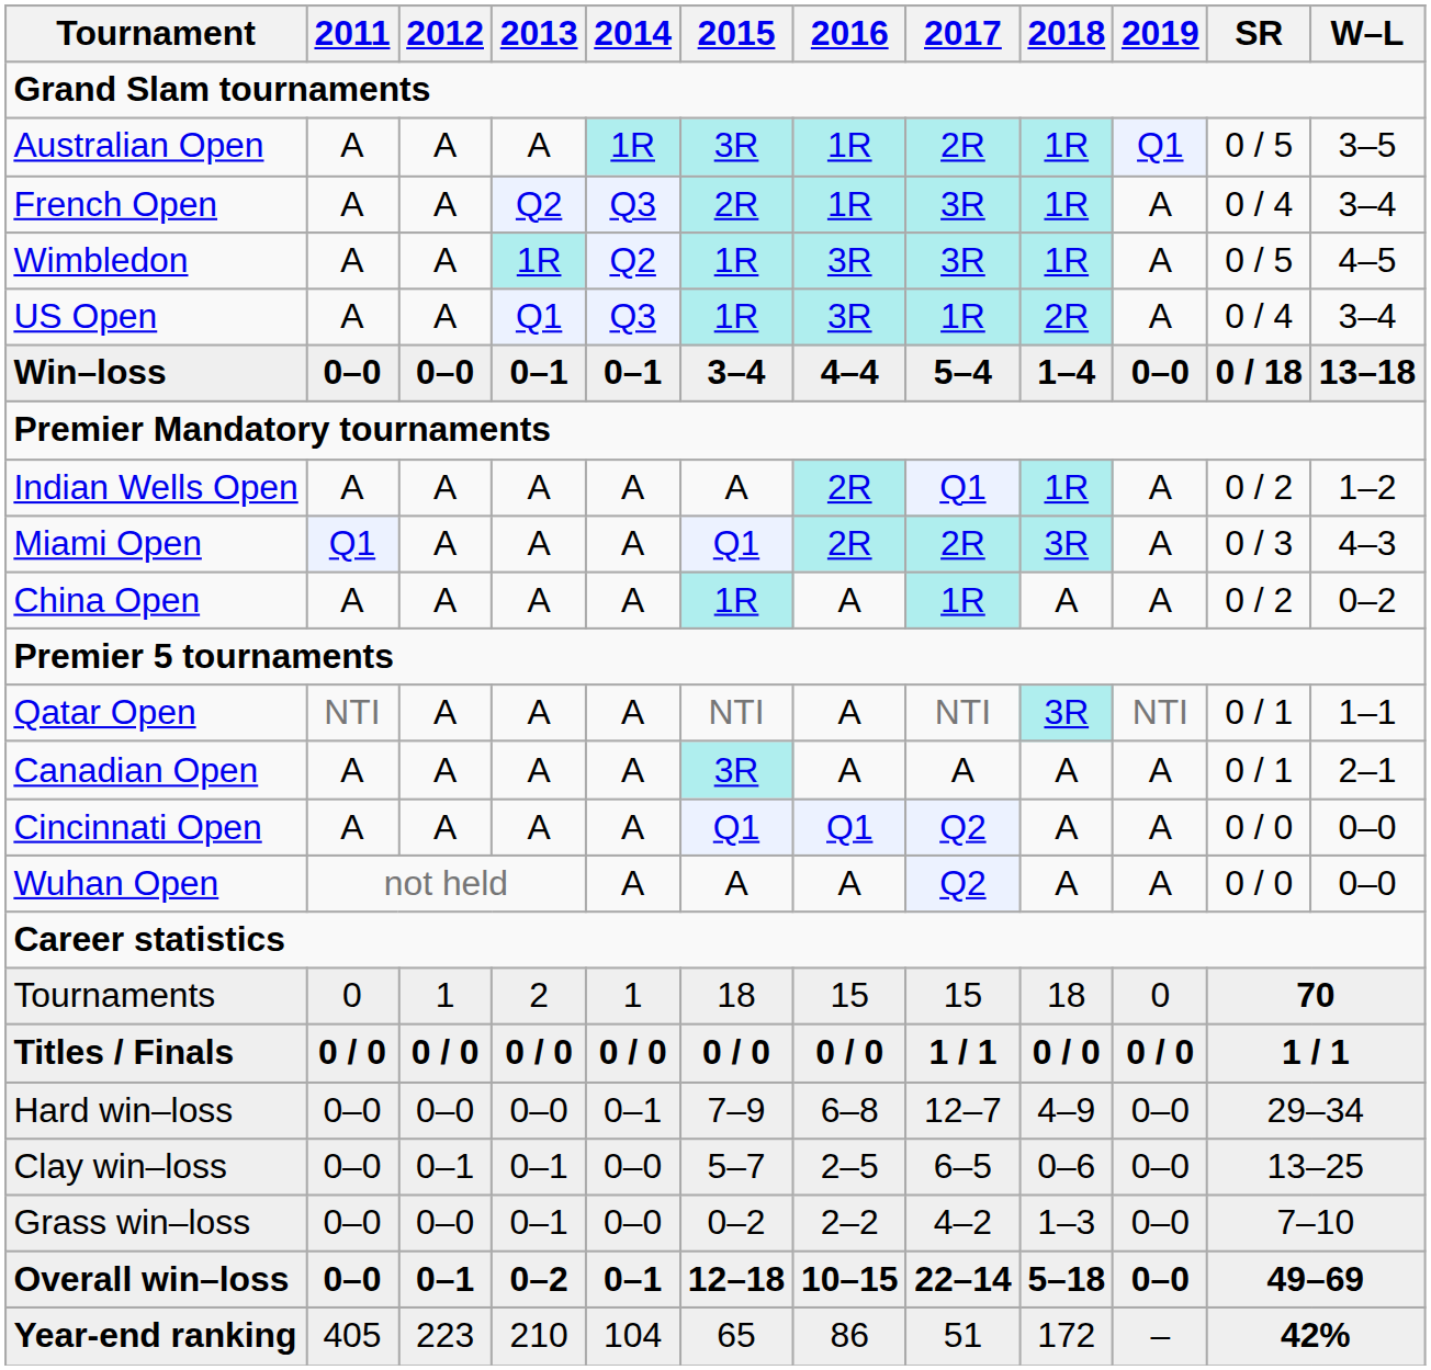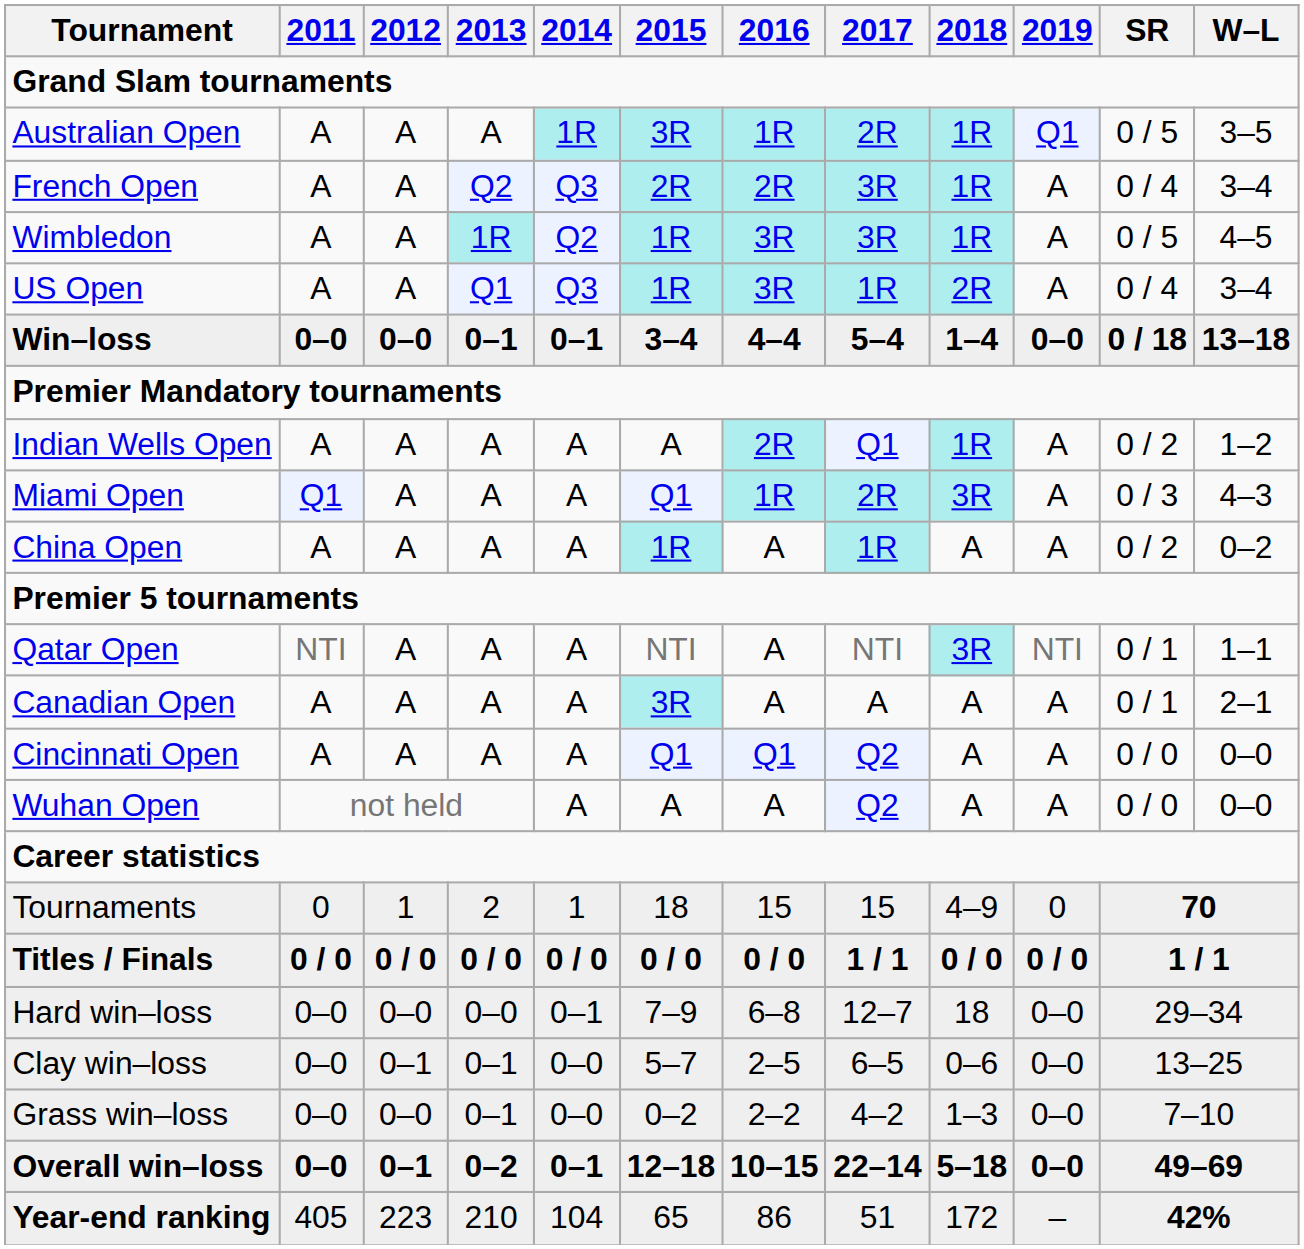French Open | 2016: 1R -> 2R
Miami Open | 2016: 2R -> 1R
Tournaments | 2018: 18 -> 4–9
Hard win–loss | 2018: 4–9 -> 18
